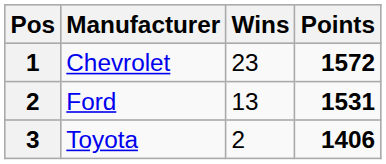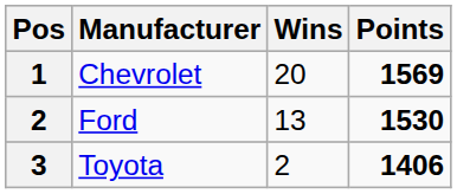Chevrolet | Wins: 23 -> 20
Chevrolet | Points: 1572 -> 1569
Ford | Points: 1531 -> 1530
